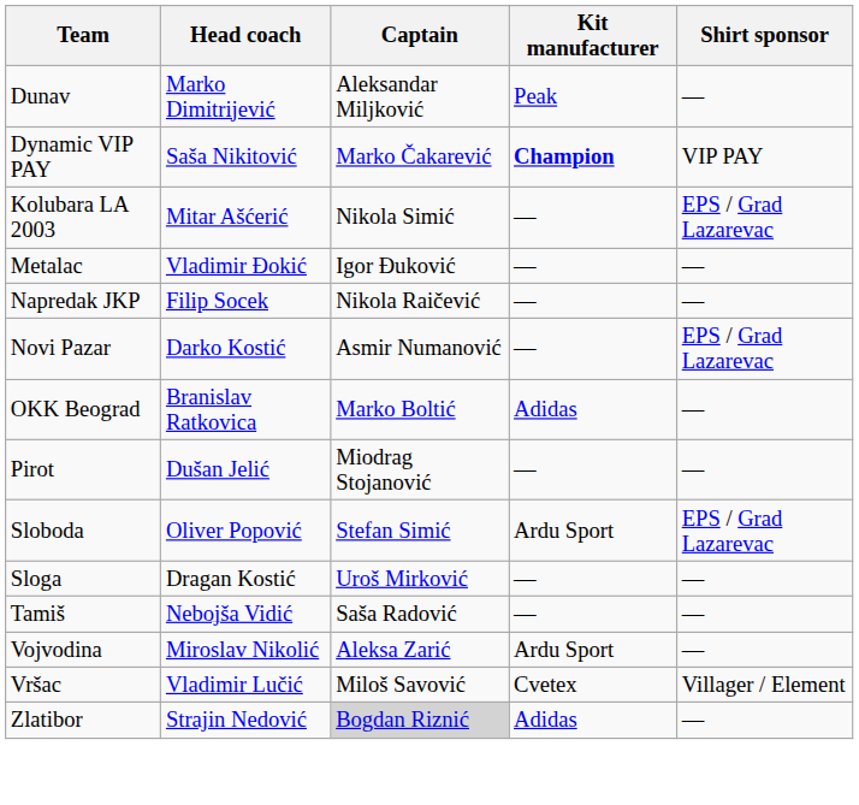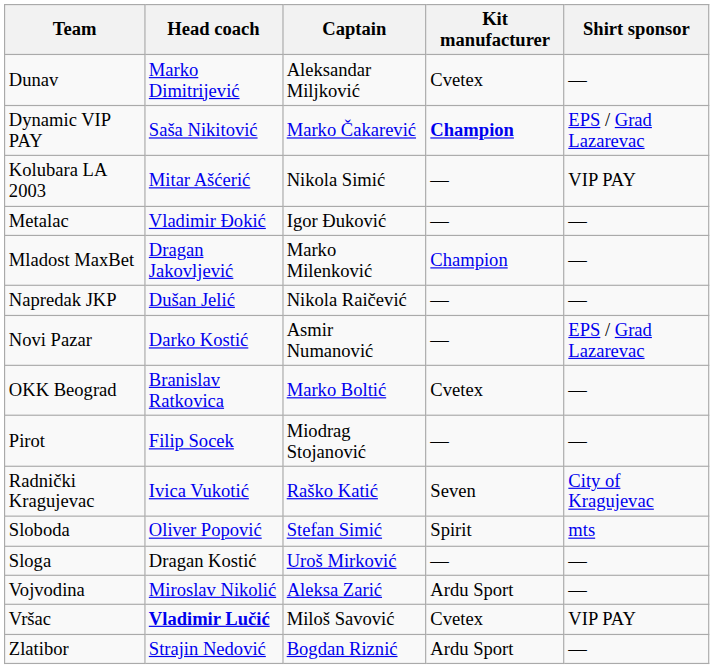Dunav | Kit manufacturer: Peak -> Cvetex
Dynamic VIP PAY | Shirt sponsor: VIP PAY -> EPS / Grad Lazarevac
Kolubara LA 2003 | Shirt sponsor: EPS / Grad Lazarevac -> VIP PAY
+ row: Mladost MaxBet | Dragan Jakovljević | Marko Milenković | Champion | —
Napredak JKP | Head coach: Filip Socek -> Dušan Jelić
OKK Beograd | Kit manufacturer: Adidas -> Cvetex
Pirot | Head coach: Dušan Jelić -> Filip Socek
+ row: Radnički Kragujevac | Ivica Vukotić | Raško Katić | Seven | City of Kragujevac
Sloboda | Kit manufacturer: Ardu Sport -> Spirit
Sloboda | Shirt sponsor: EPS / Grad Lazarevac -> mts
- row: Tamiš | Nebojša Vidić | Saša Radović | — | —
Vršac | Head coach: normal -> bold
Vršac | Shirt sponsor: Villager / Element -> VIP PAY
Zlatibor | Captain: lightgrey background -> no background
Zlatibor | Kit manufacturer: Adidas -> Ardu Sport
